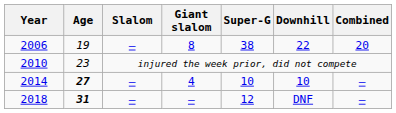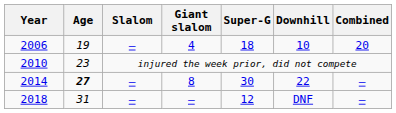2006 | Giant slalom: 8 -> 4
2006 | Super-G: 38 -> 18
2006 | Downhill: 22 -> 10
2014 | Giant slalom: 4 -> 8
2014 | Super-G: 10 -> 30
2014 | Downhill: 10 -> 22
2018 | Age: bold -> normal
